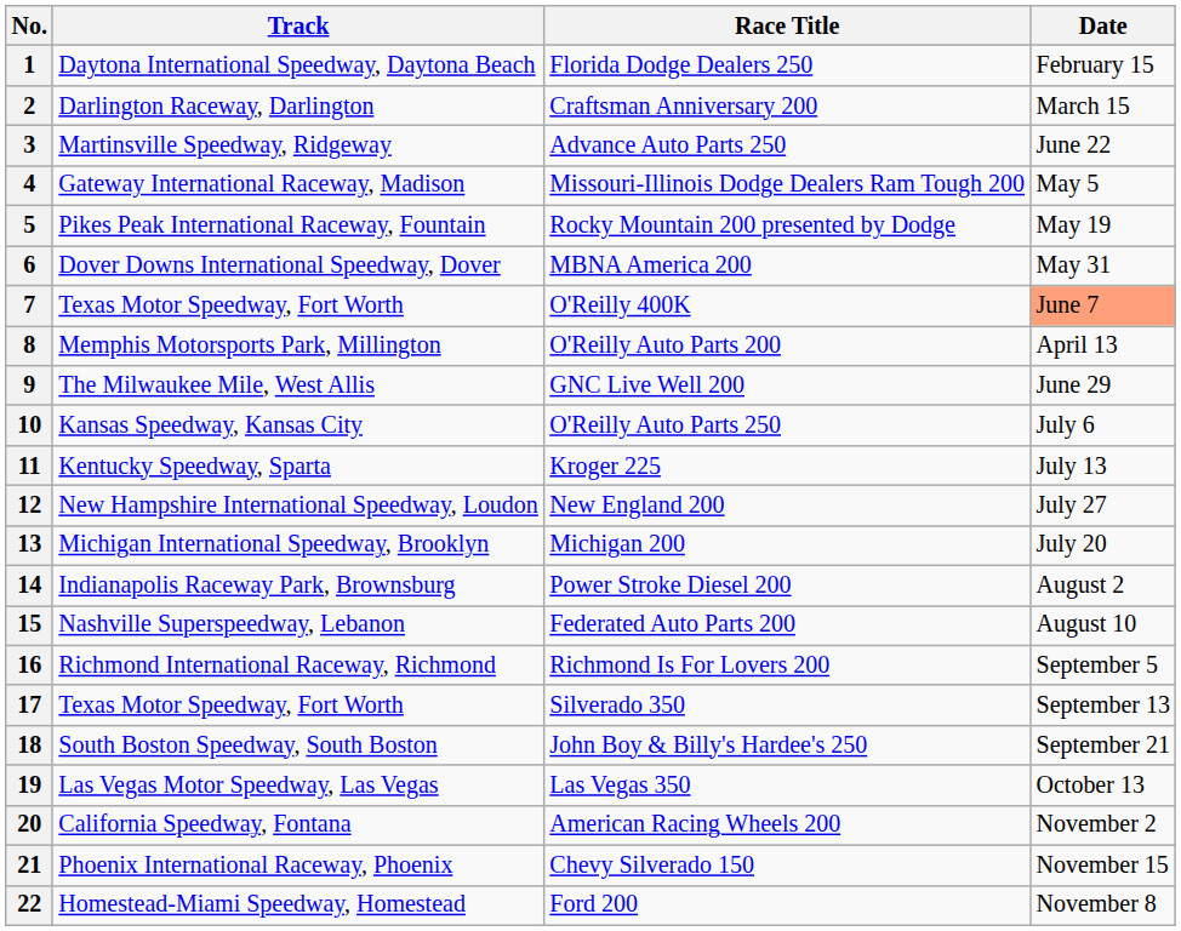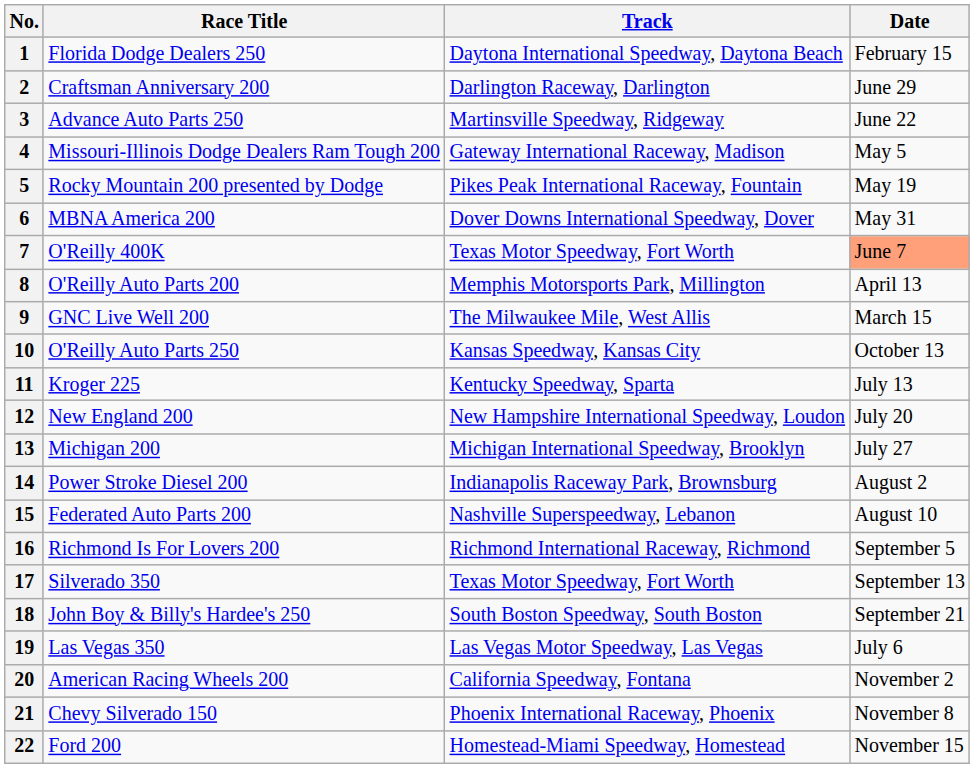columns swapped: Race Title <-> Track
2 | Date: March 15 -> June 29
9 | Date: June 29 -> March 15
10 | Date: July 6 -> October 13
12 | Date: July 27 -> July 20
13 | Date: July 20 -> July 27
19 | Date: October 13 -> July 6
21 | Date: November 15 -> November 8
22 | Date: November 8 -> November 15
